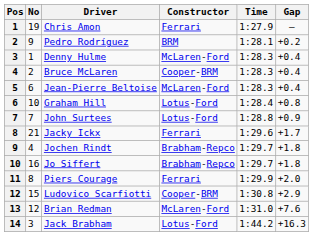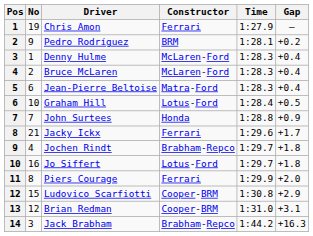Bruce McLaren | Constructor: Cooper-BRM -> McLaren-Ford
Jean-Pierre Beltoise | Constructor: McLaren-Ford -> Matra-Ford
Graham Hill | Gap: +0.8 -> +0.5
John Surtees | Constructor: Lotus-Ford -> Honda
Jo Siffert | Constructor: Brabham-Repco -> Lotus-Ford
Brian Redman | Constructor: McLaren-Ford -> Cooper-BRM
Brian Redman | Gap: +7.6 -> +3.1
Jack Brabham | Constructor: Lotus-Ford -> Brabham-Repco
